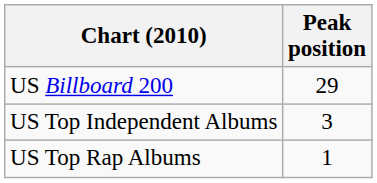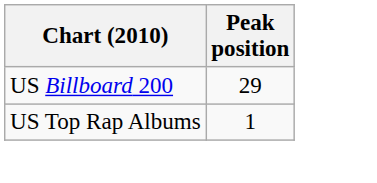- row: US Top Independent Albums | 3
